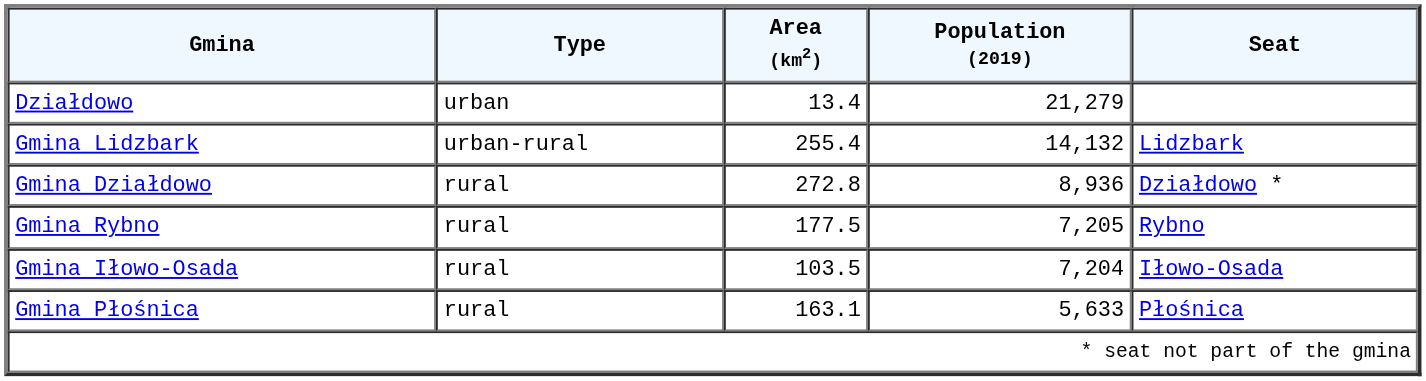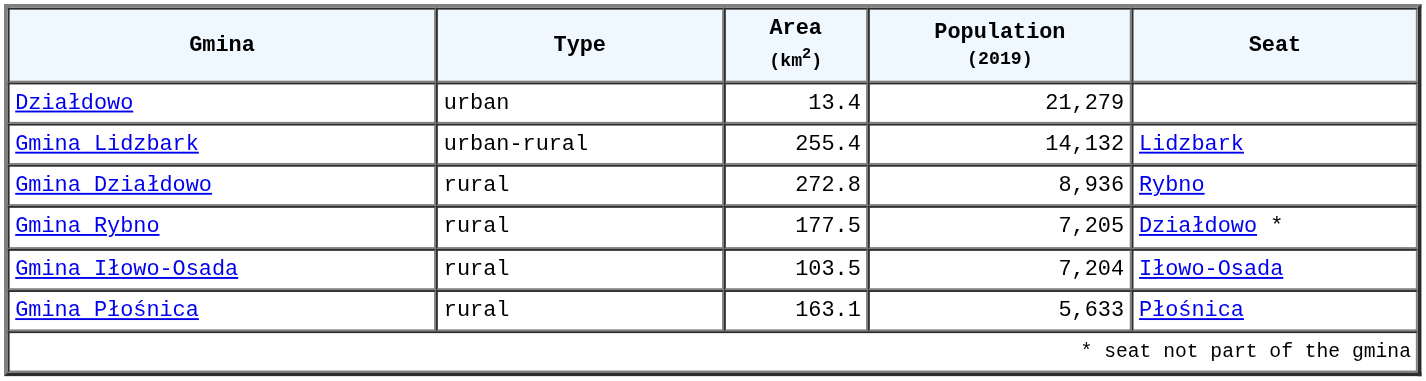Gmina Działdowo | Seat: Działdowo * -> Rybno
Gmina Rybno | Seat: Rybno -> Działdowo *
